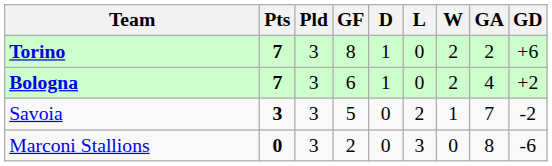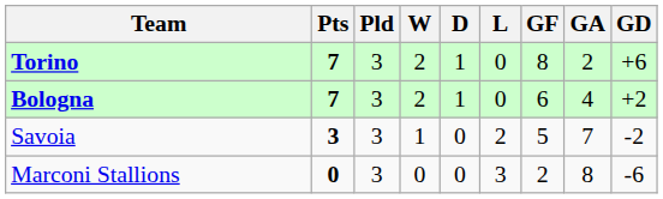columns swapped: W <-> GF
